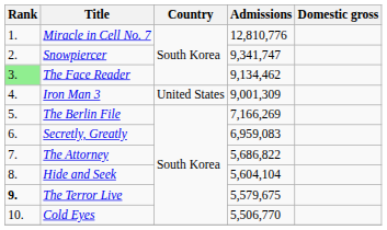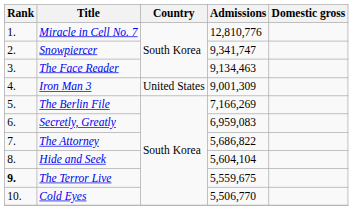The Face Reader | Rank: lightgreen background -> no background
The Face Reader | Admissions: 9,134,462 -> 9,134,463
The Terror Live | Admissions: 5,579,675 -> 5,559,675
